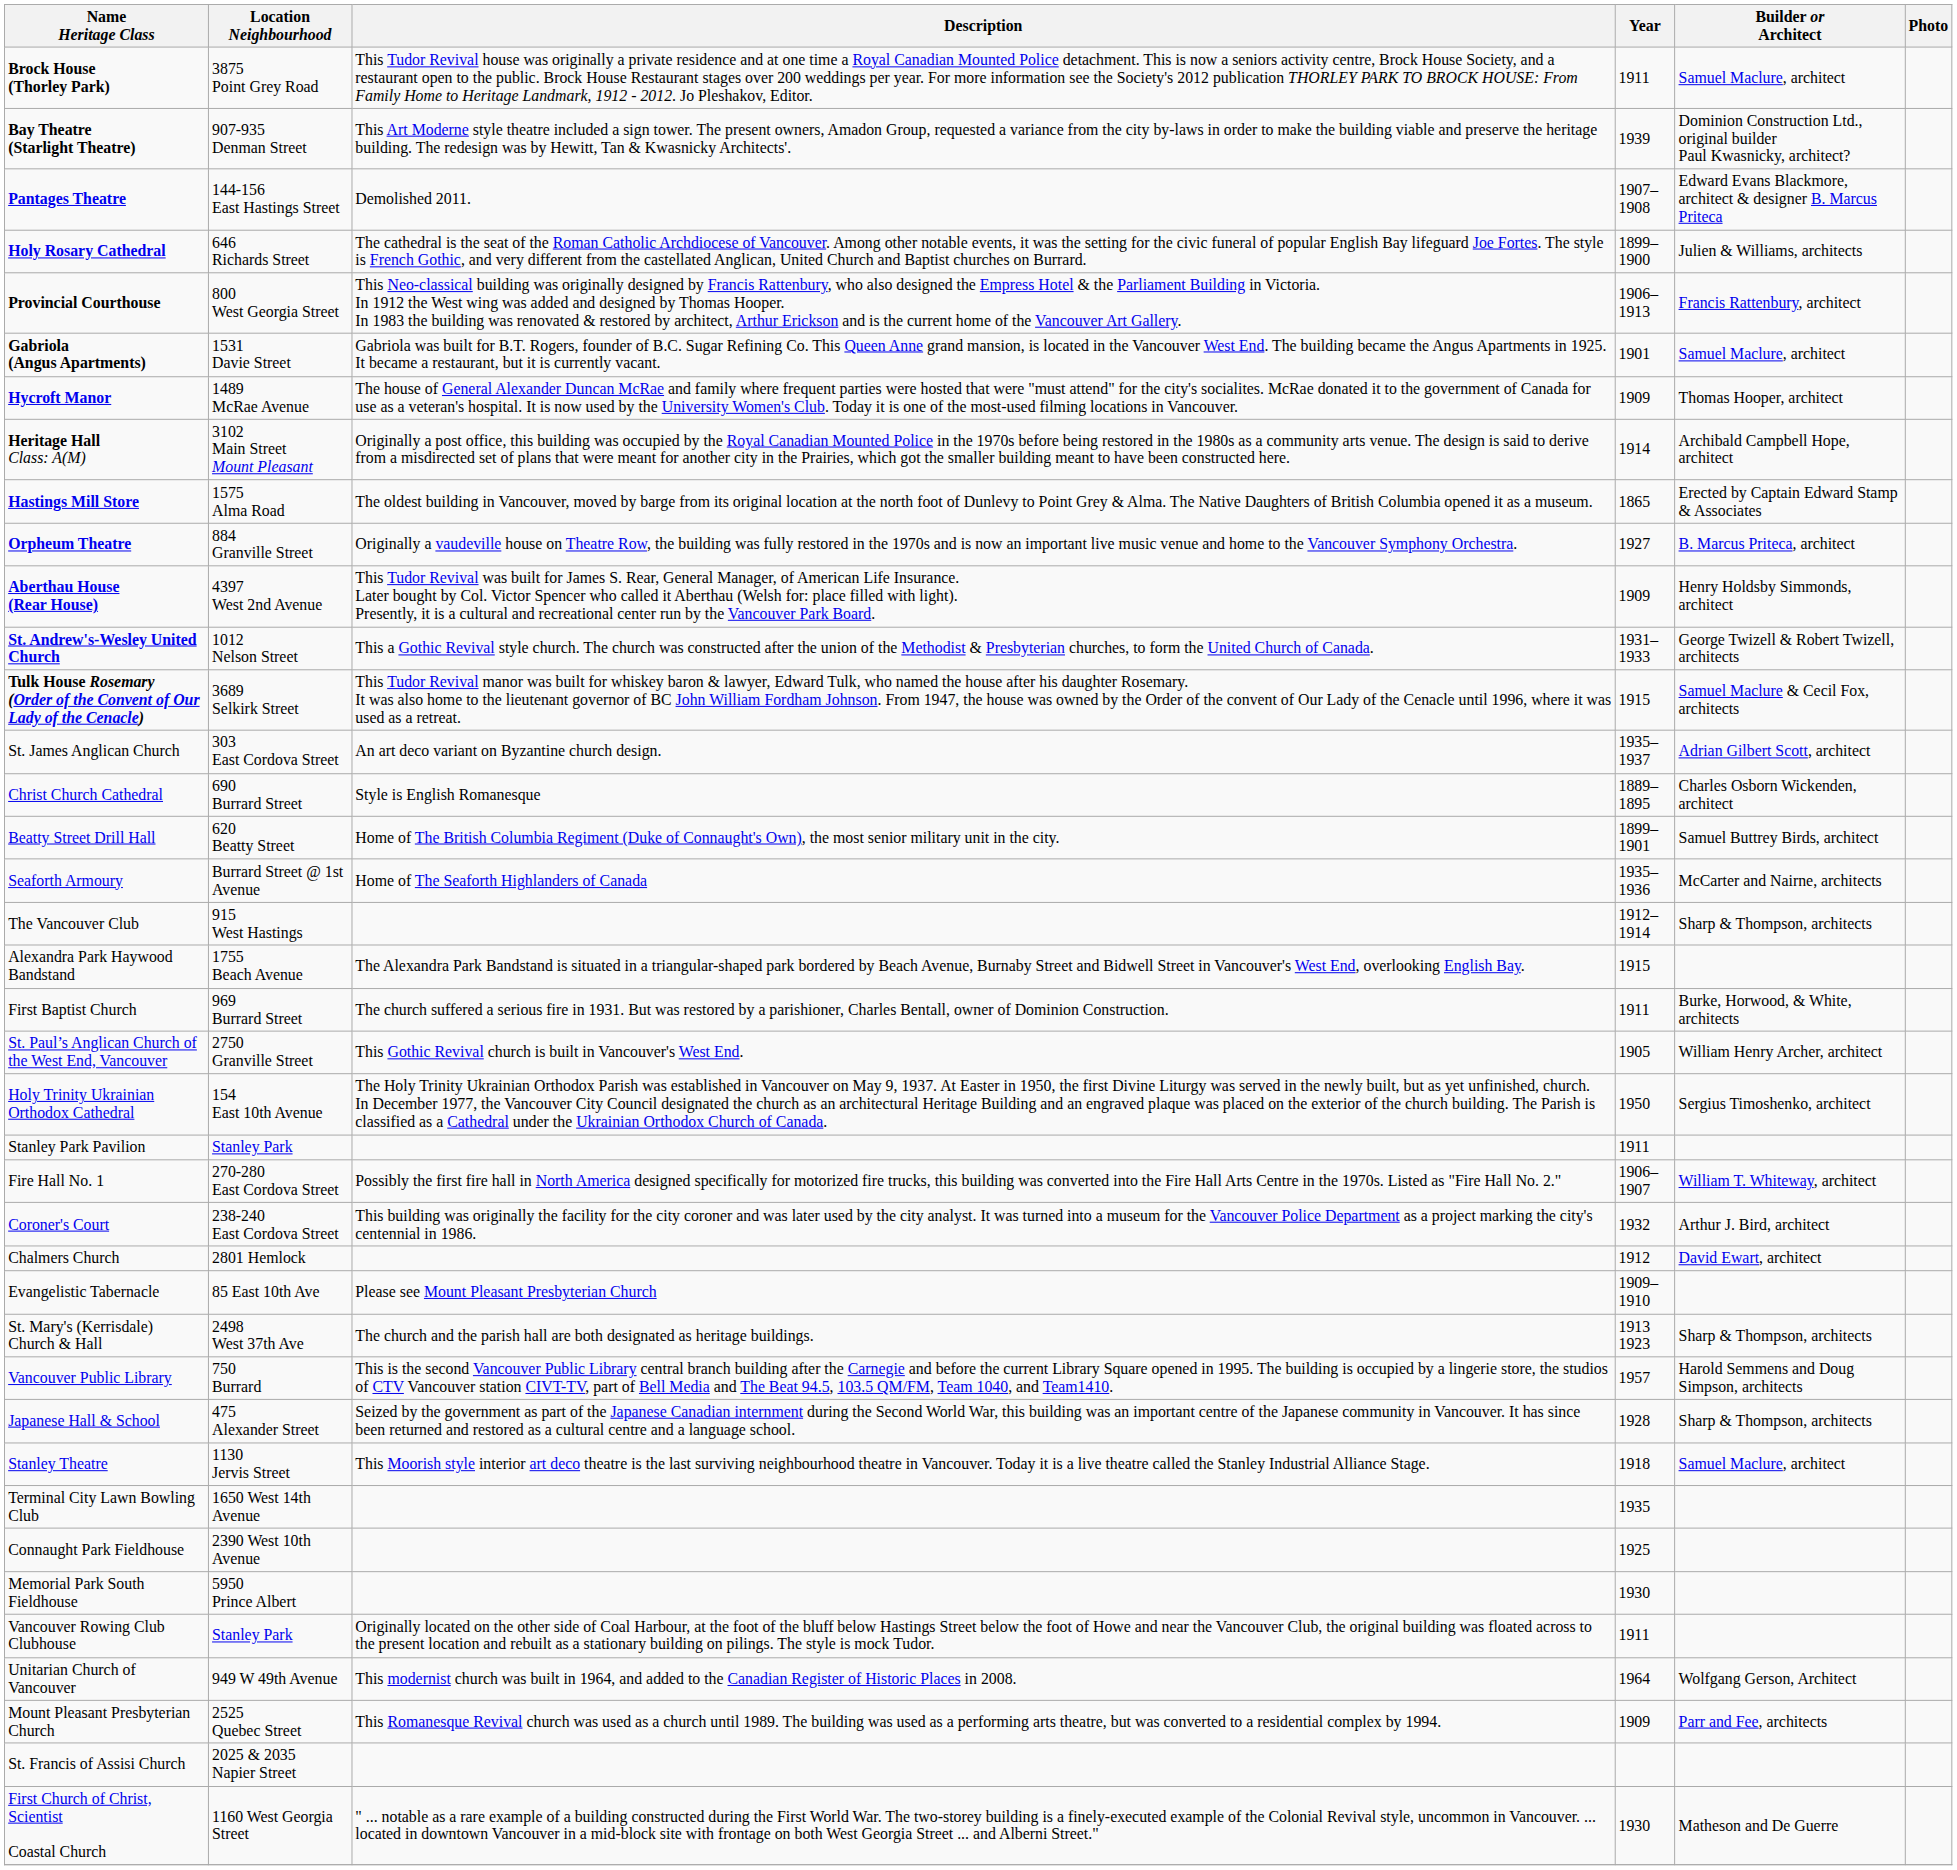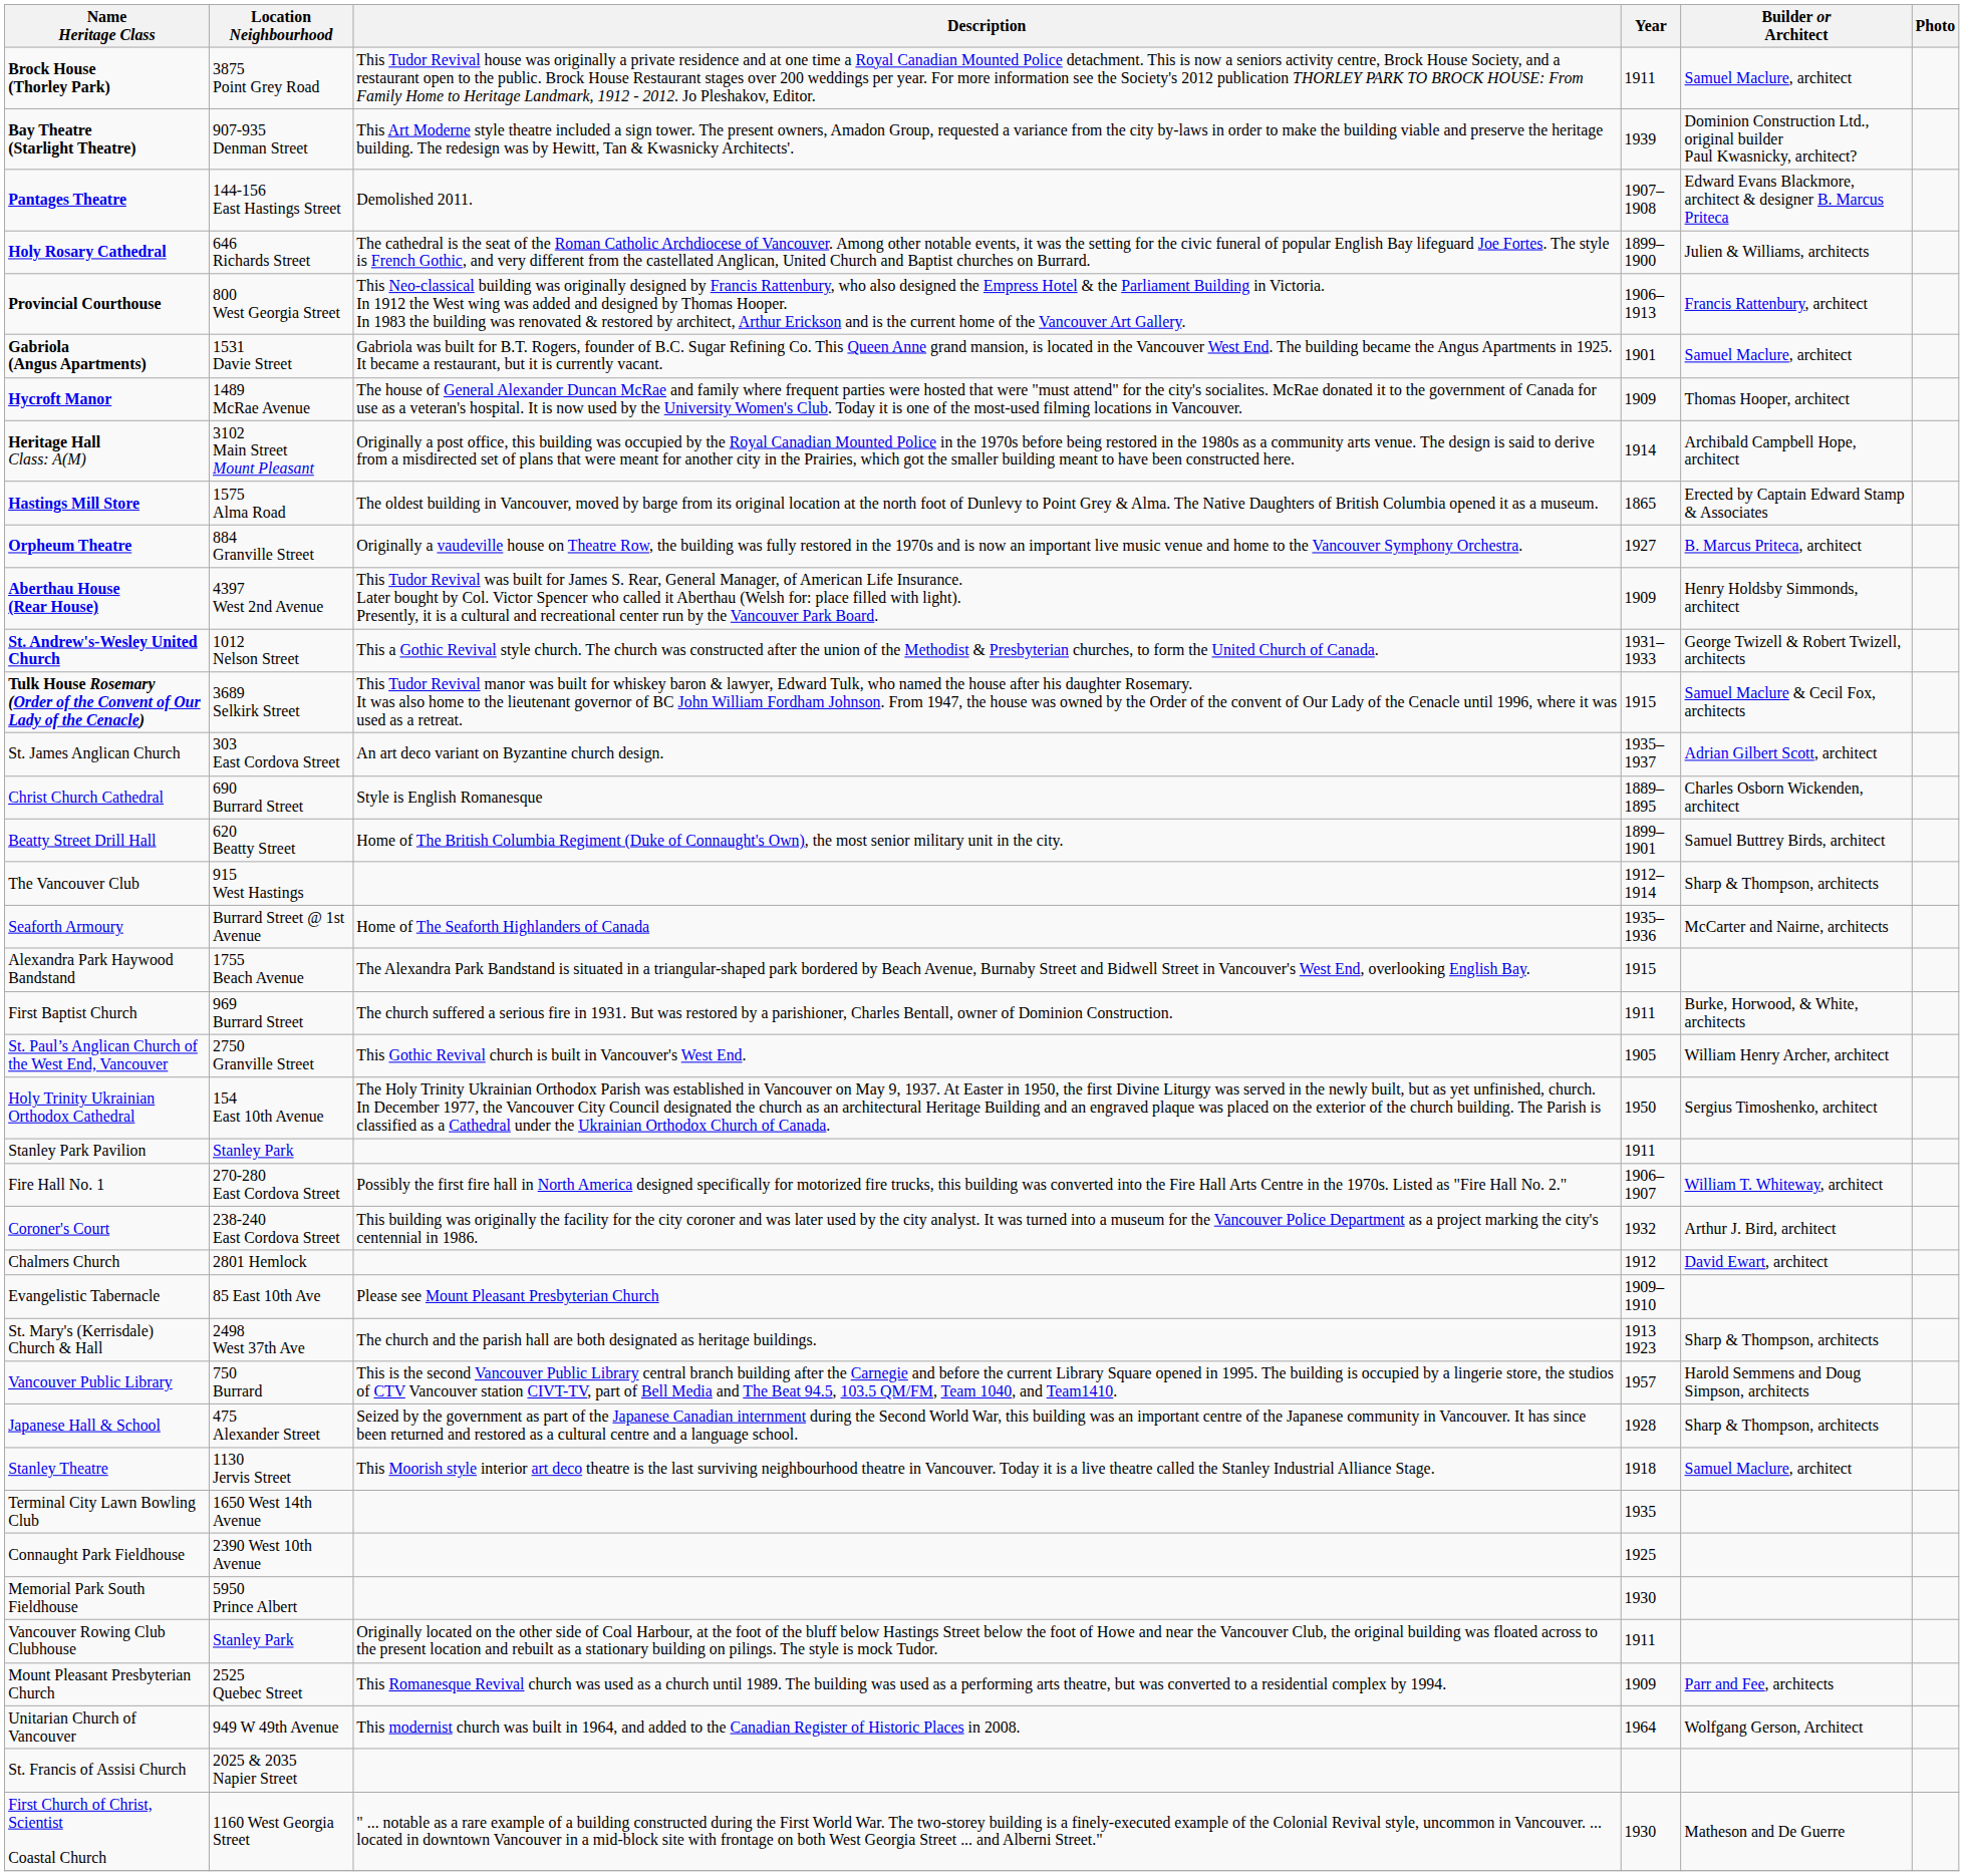rows swapped: Seaforth Armoury <-> The Vancouver Club
rows swapped: Unitarian Church of Vancouver <-> Mount Pleasant Presbyterian Church
